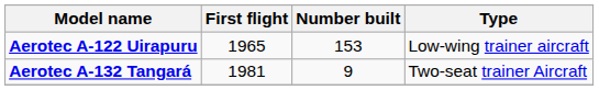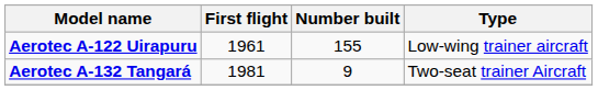Aerotec A-122 Uirapuru | First flight: 1965 -> 1961
Aerotec A-122 Uirapuru | Number built: 153 -> 155
